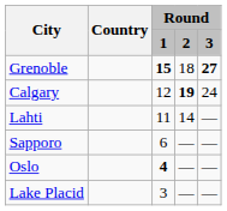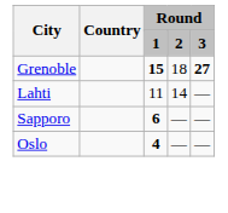- row: Calgary | 12 | 19 | 24
Sapporo | Round / 1: normal -> bold
- row: Lake Placid | 3 | — | —
